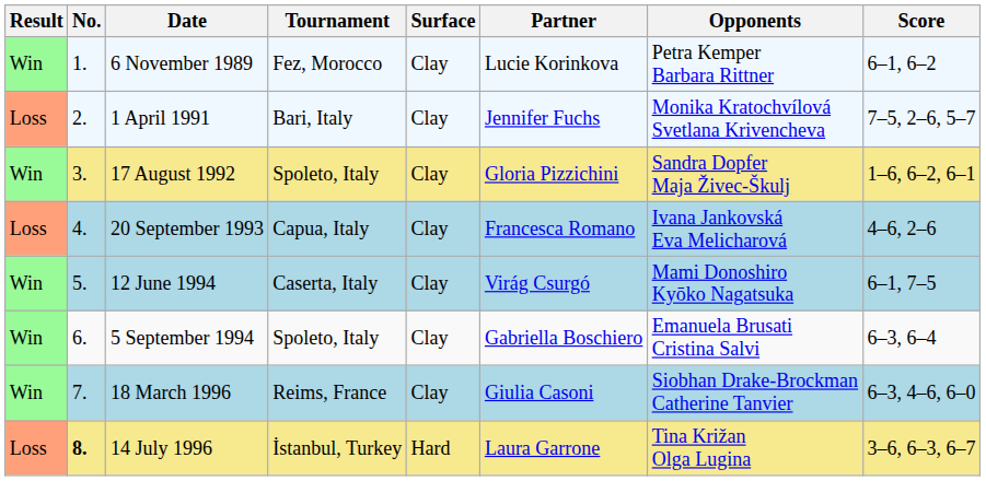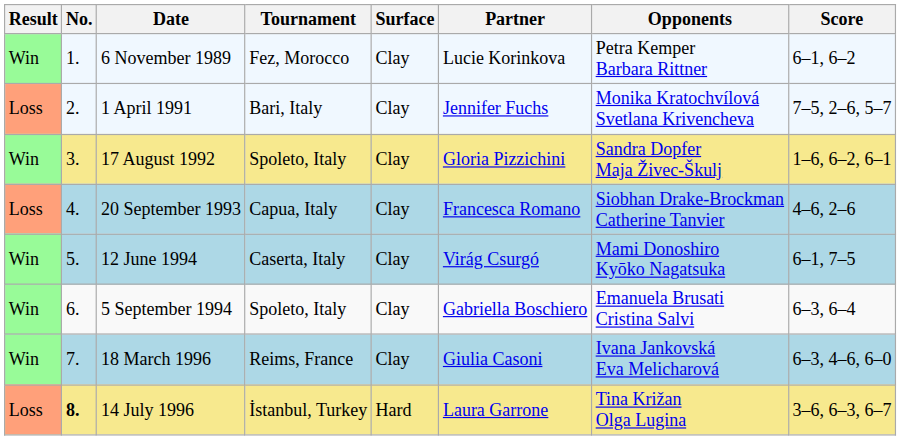20 September 1993 | Opponents: Ivana Jankovská Eva Melicharová -> Siobhan Drake-Brockman Catherine Tanvier
18 March 1996 | Opponents: Siobhan Drake-Brockman Catherine Tanvier -> Ivana Jankovská Eva Melicharová
